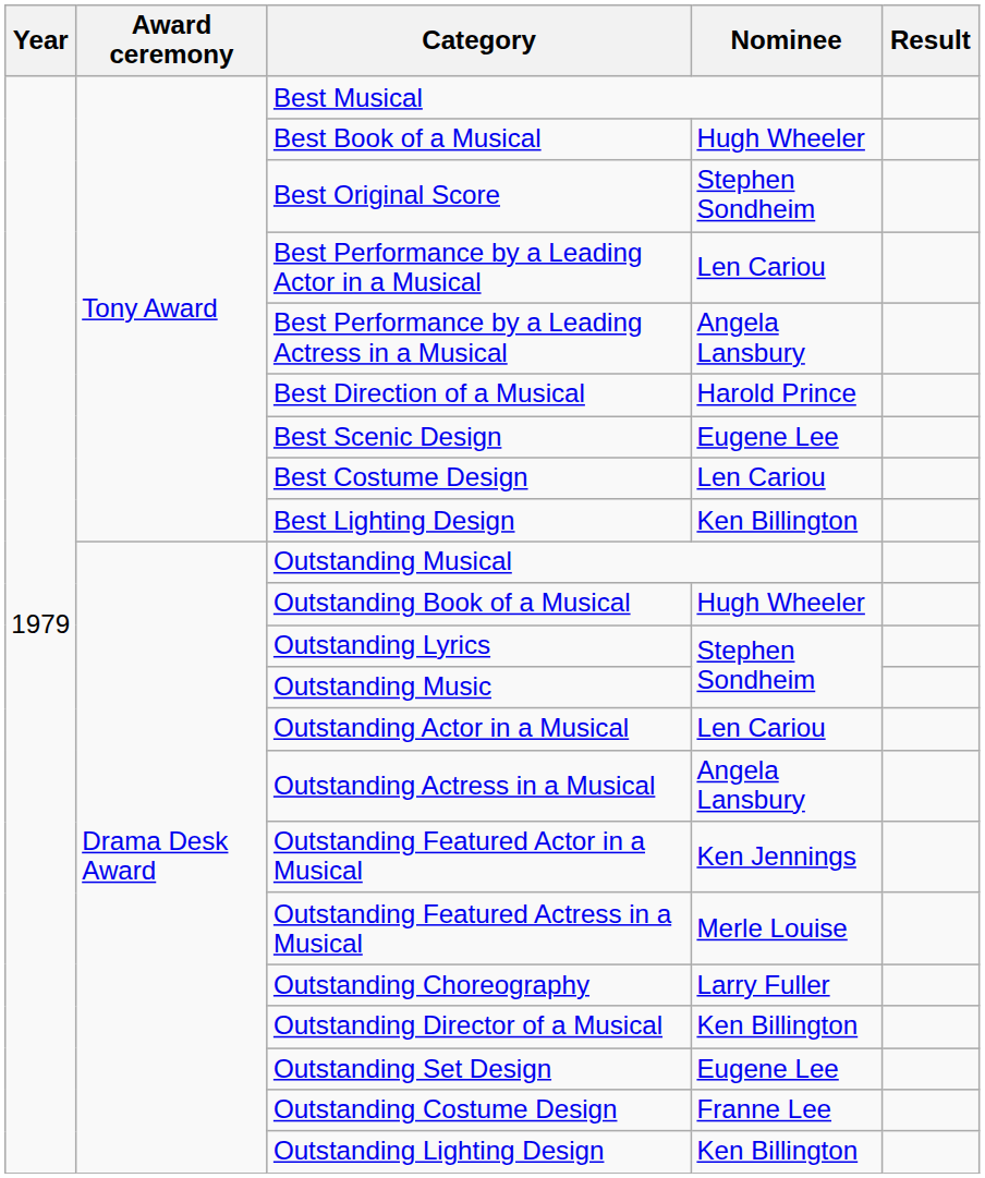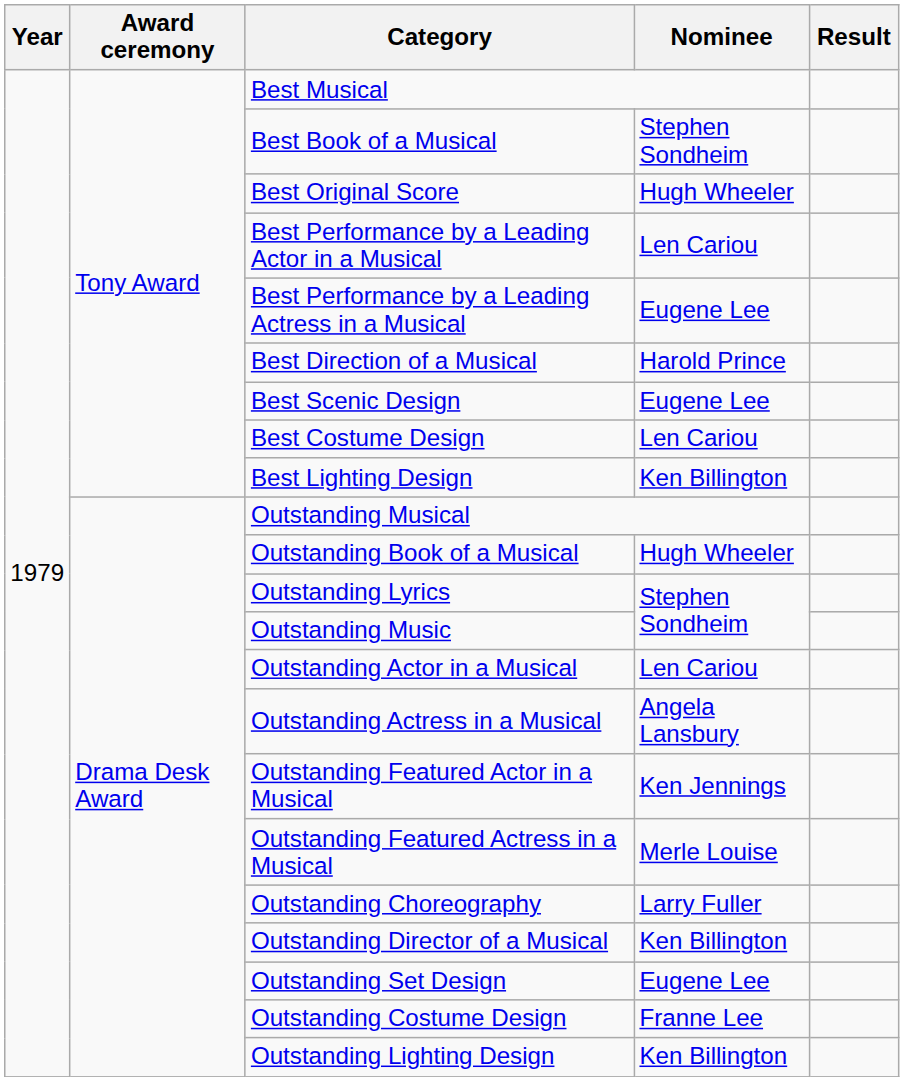Best Book of a Musical | Nominee: Hugh Wheeler -> Stephen Sondheim
Best Original Score | Nominee: Stephen Sondheim -> Hugh Wheeler
Best Performance by a Leading Actress in a Musical | Nominee: Angela Lansbury -> Eugene Lee
